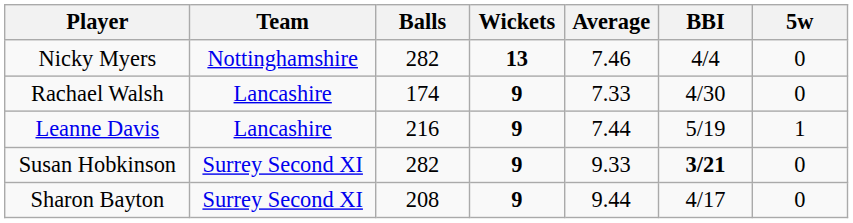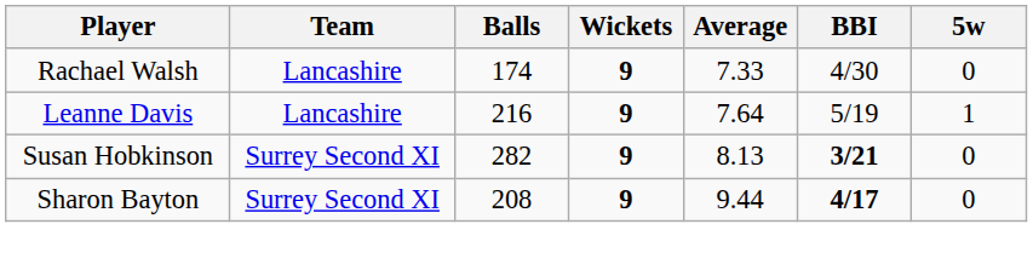- row: Nicky Myers | Nottinghamshire | 282 | 13 | 7.46 | 4/4 | 0
Leanne Davis | Average: 7.44 -> 7.64
Susan Hobkinson | Average: 9.33 -> 8.13
Sharon Bayton | BBI: normal -> bold
